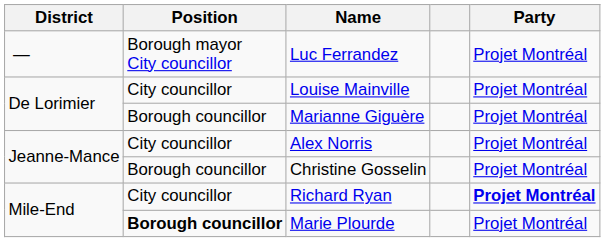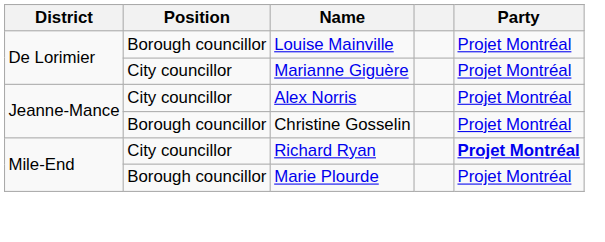- row: — | Borough mayor City councillor | Luc Ferrandez | Projet Montréal
Louise Mainville | Position: City councillor -> Borough councillor
Marianne Giguère | Position: Borough councillor -> City councillor
Marie Plourde | Position: bold -> normal
